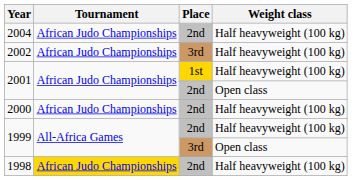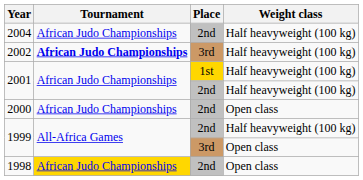2002 | Tournament: normal -> bold
2001 / 2nd | Weight class: Open class -> Half heavyweight (100 kg)
2000 | Weight class: Half heavyweight (100 kg) -> Open class
1998 | Weight class: Half heavyweight (100 kg) -> Open class
